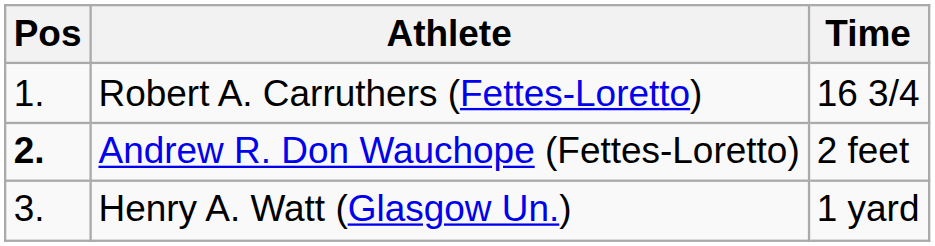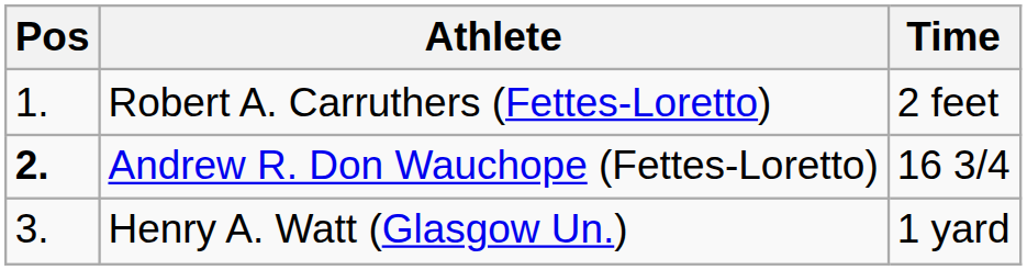Robert A. Carruthers (Fettes-Loretto) | Time: 16 3/4 -> 2 feet
Andrew R. Don Wauchope (Fettes-Loretto) | Time: 2 feet -> 16 3/4
